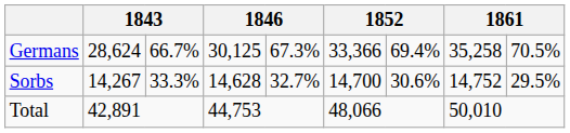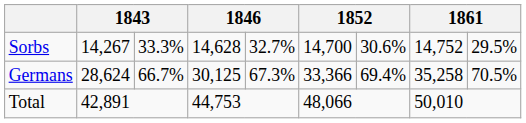rows swapped: Germans <-> Sorbs
